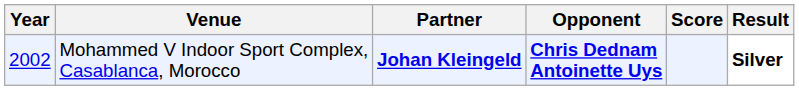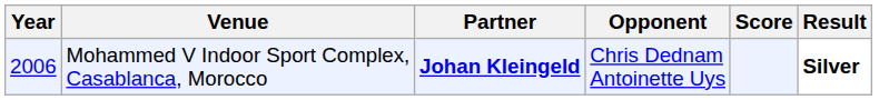Mohammed V Indoor Sport Complex, Casablanca, Morocco | Year: 2002 -> 2006
Mohammed V Indoor Sport Complex, Casablanca, Morocco | Opponent: bold -> normal
